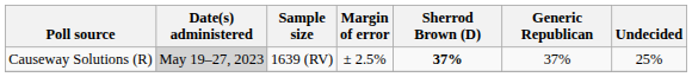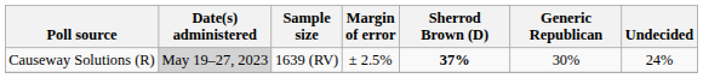Causeway Solutions (R) | Generic Republican: 37% -> 30%
Causeway Solutions (R) | Undecided: 25% -> 24%
